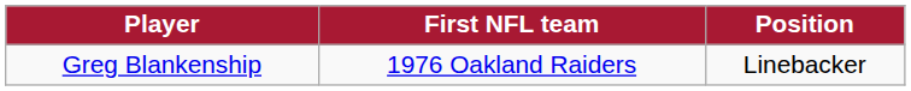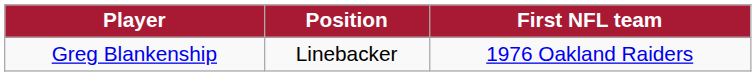columns swapped: Position <-> First NFL team
